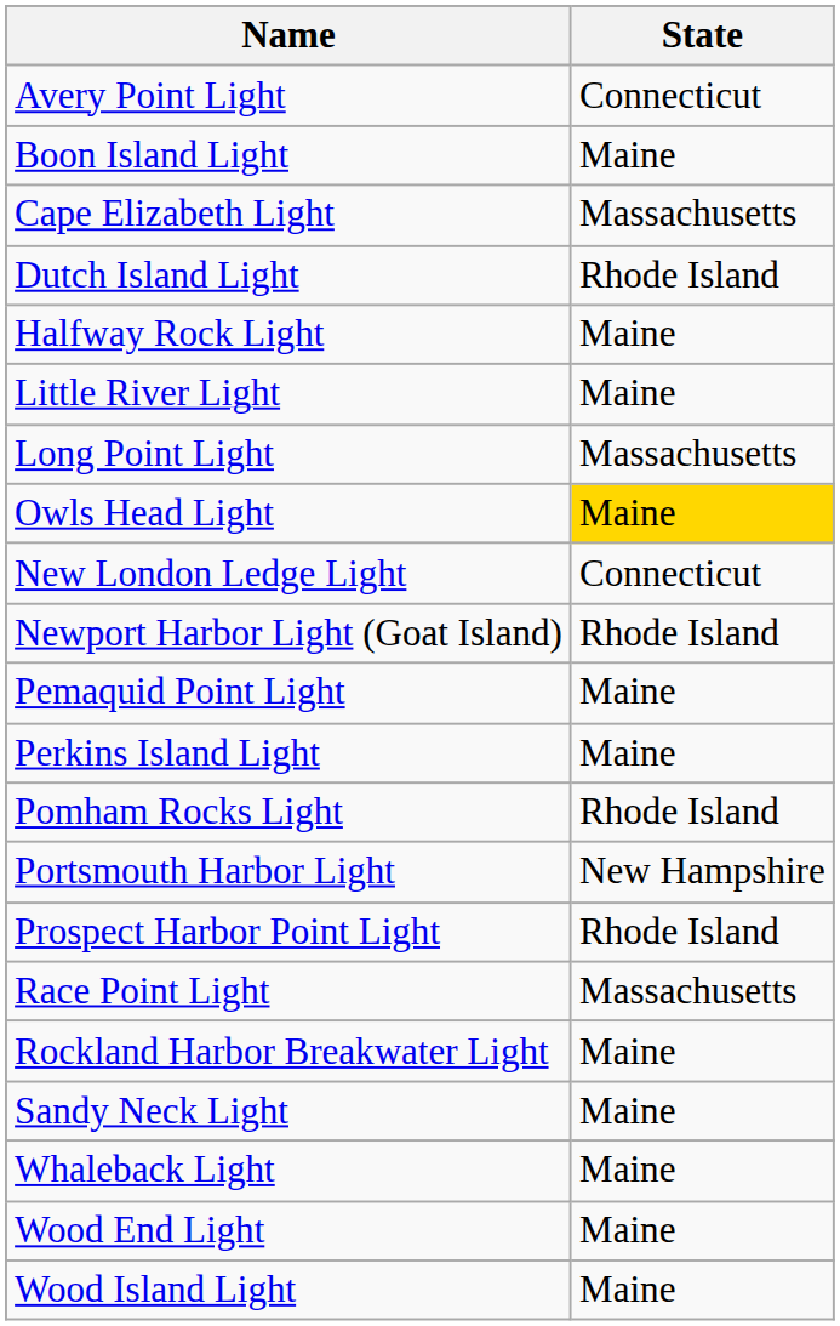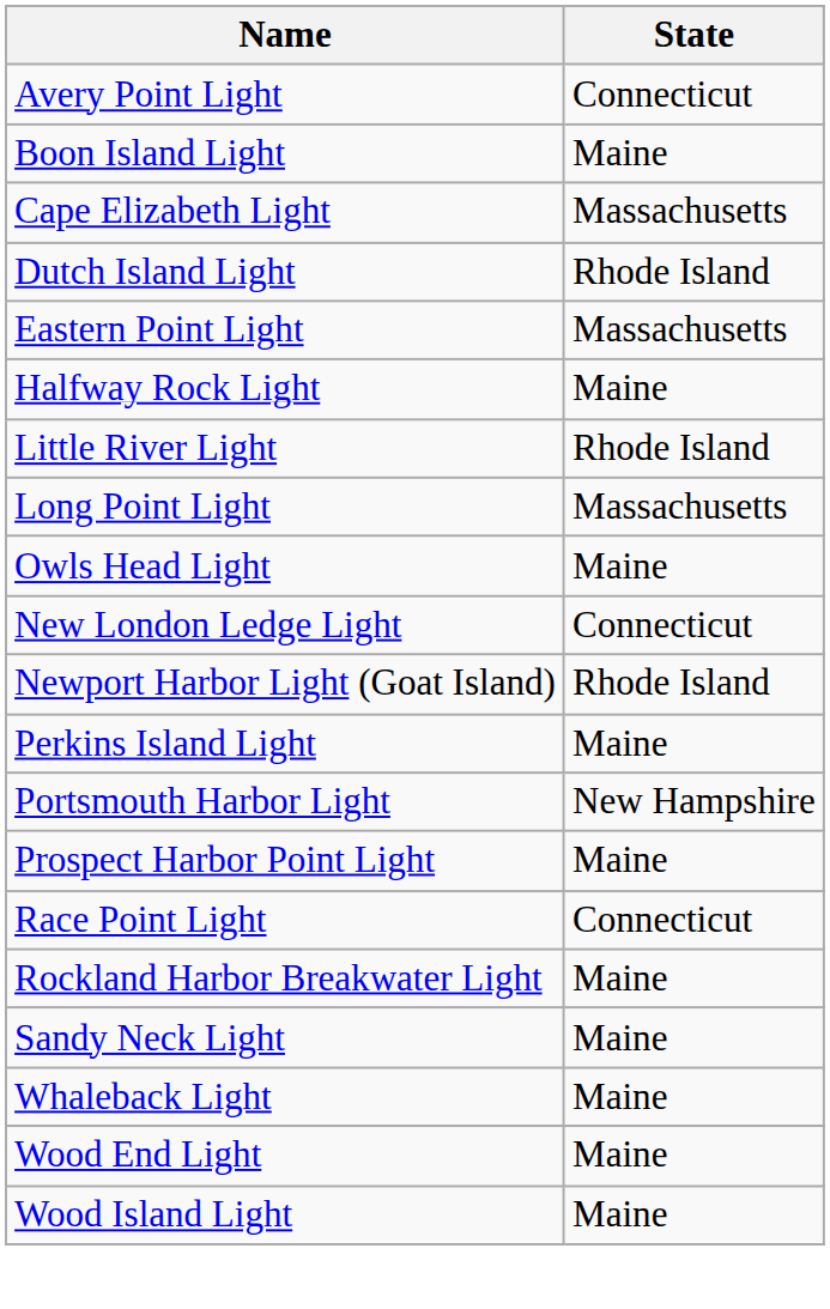+ row: Eastern Point Light | Massachusetts
Little River Light | State: Maine -> Rhode Island
Owls Head Light | State: gold background -> no background
- row: Pemaquid Point Light | Maine
- row: Pomham Rocks Light | Rhode Island
Prospect Harbor Point Light | State: Rhode Island -> Maine
Race Point Light | State: Massachusetts -> Connecticut
